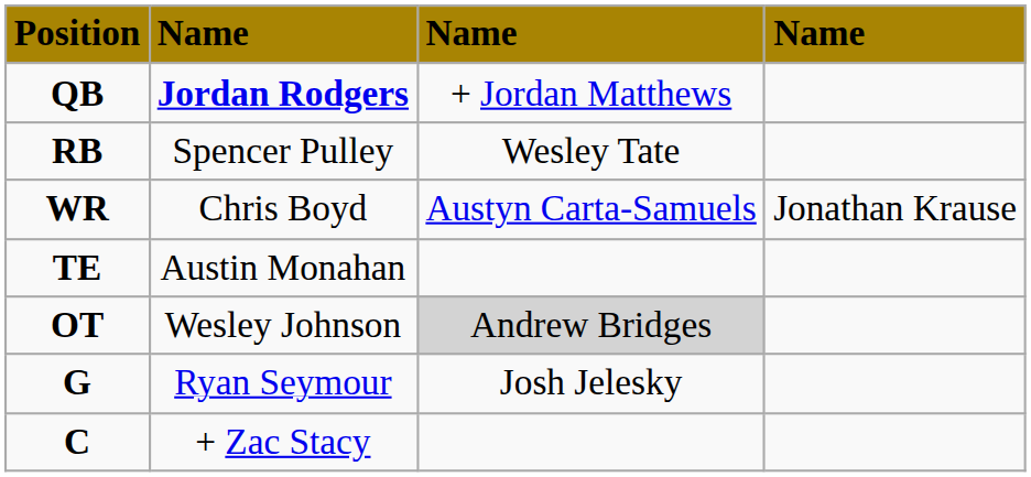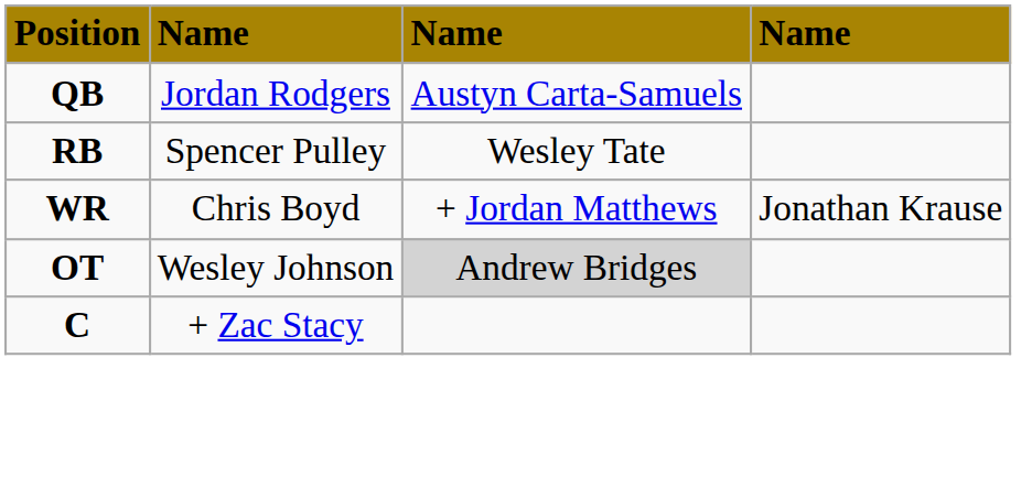QB | column 2: bold -> normal
QB | column 3: + Jordan Matthews -> Austyn Carta-Samuels
WR | column 3: Austyn Carta-Samuels -> + Jordan Matthews
- row: TE | Austin Monahan
- row: G | Ryan Seymour | Josh Jelesky
